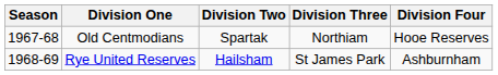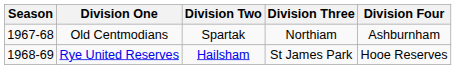Old Centmodians | Division Four: Hooe Reserves -> Ashburnham
Rye United Reserves | Division Four: Ashburnham -> Hooe Reserves
